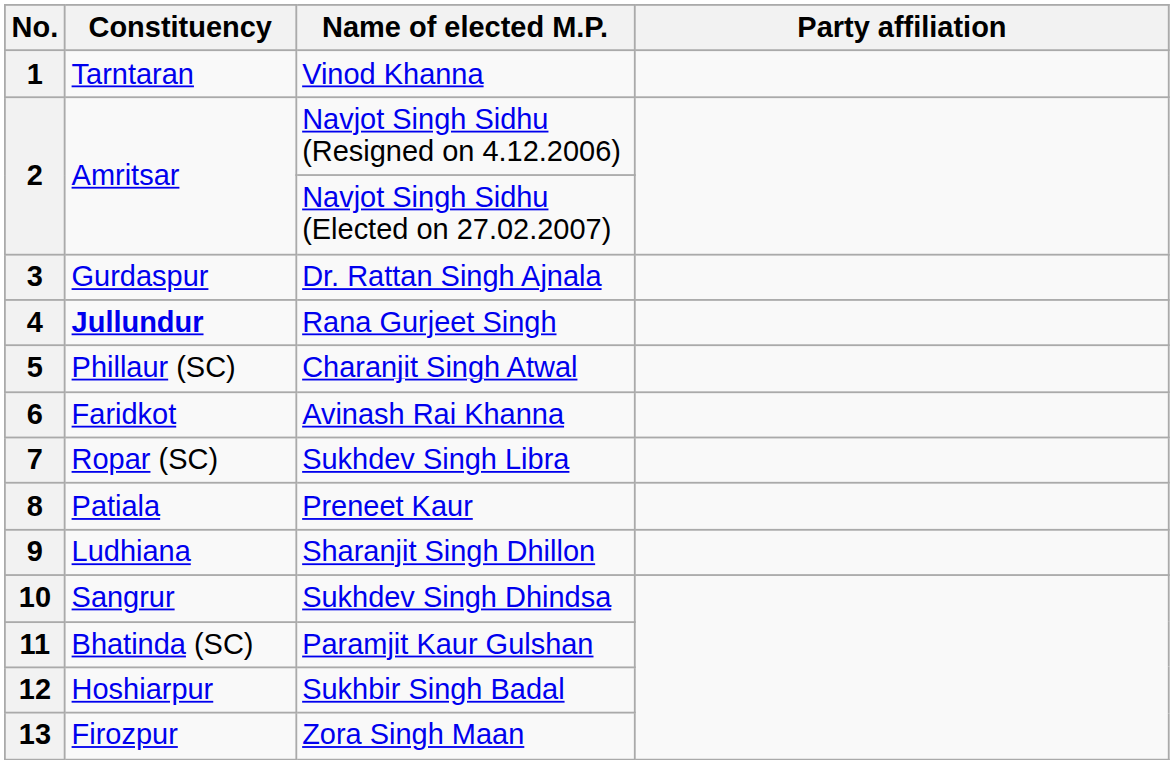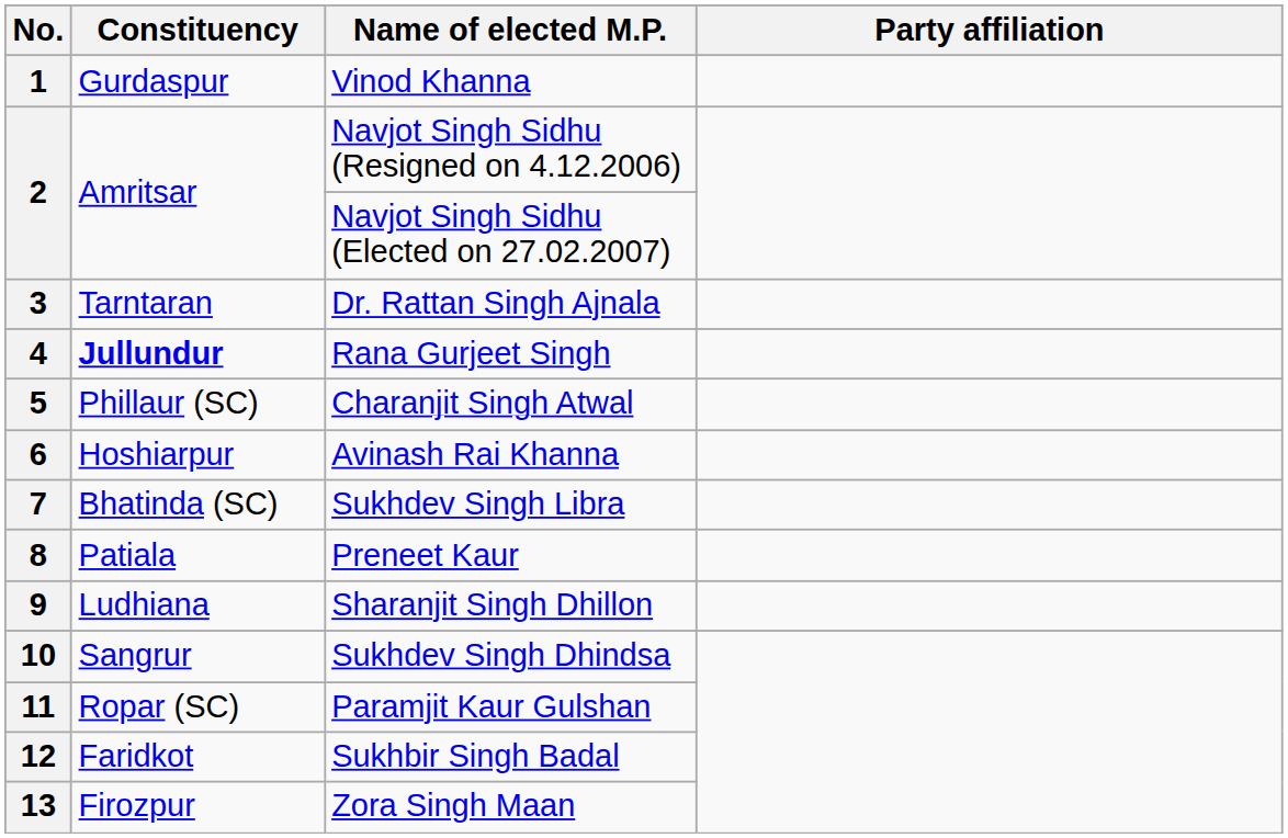1 | Constituency: Tarntaran -> Gurdaspur
3 | Constituency: Gurdaspur -> Tarntaran
6 | Constituency: Faridkot -> Hoshiarpur
7 | Constituency: Ropar (SC) -> Bhatinda (SC)
11 | Constituency: Bhatinda (SC) -> Ropar (SC)
12 | Constituency: Hoshiarpur -> Faridkot
